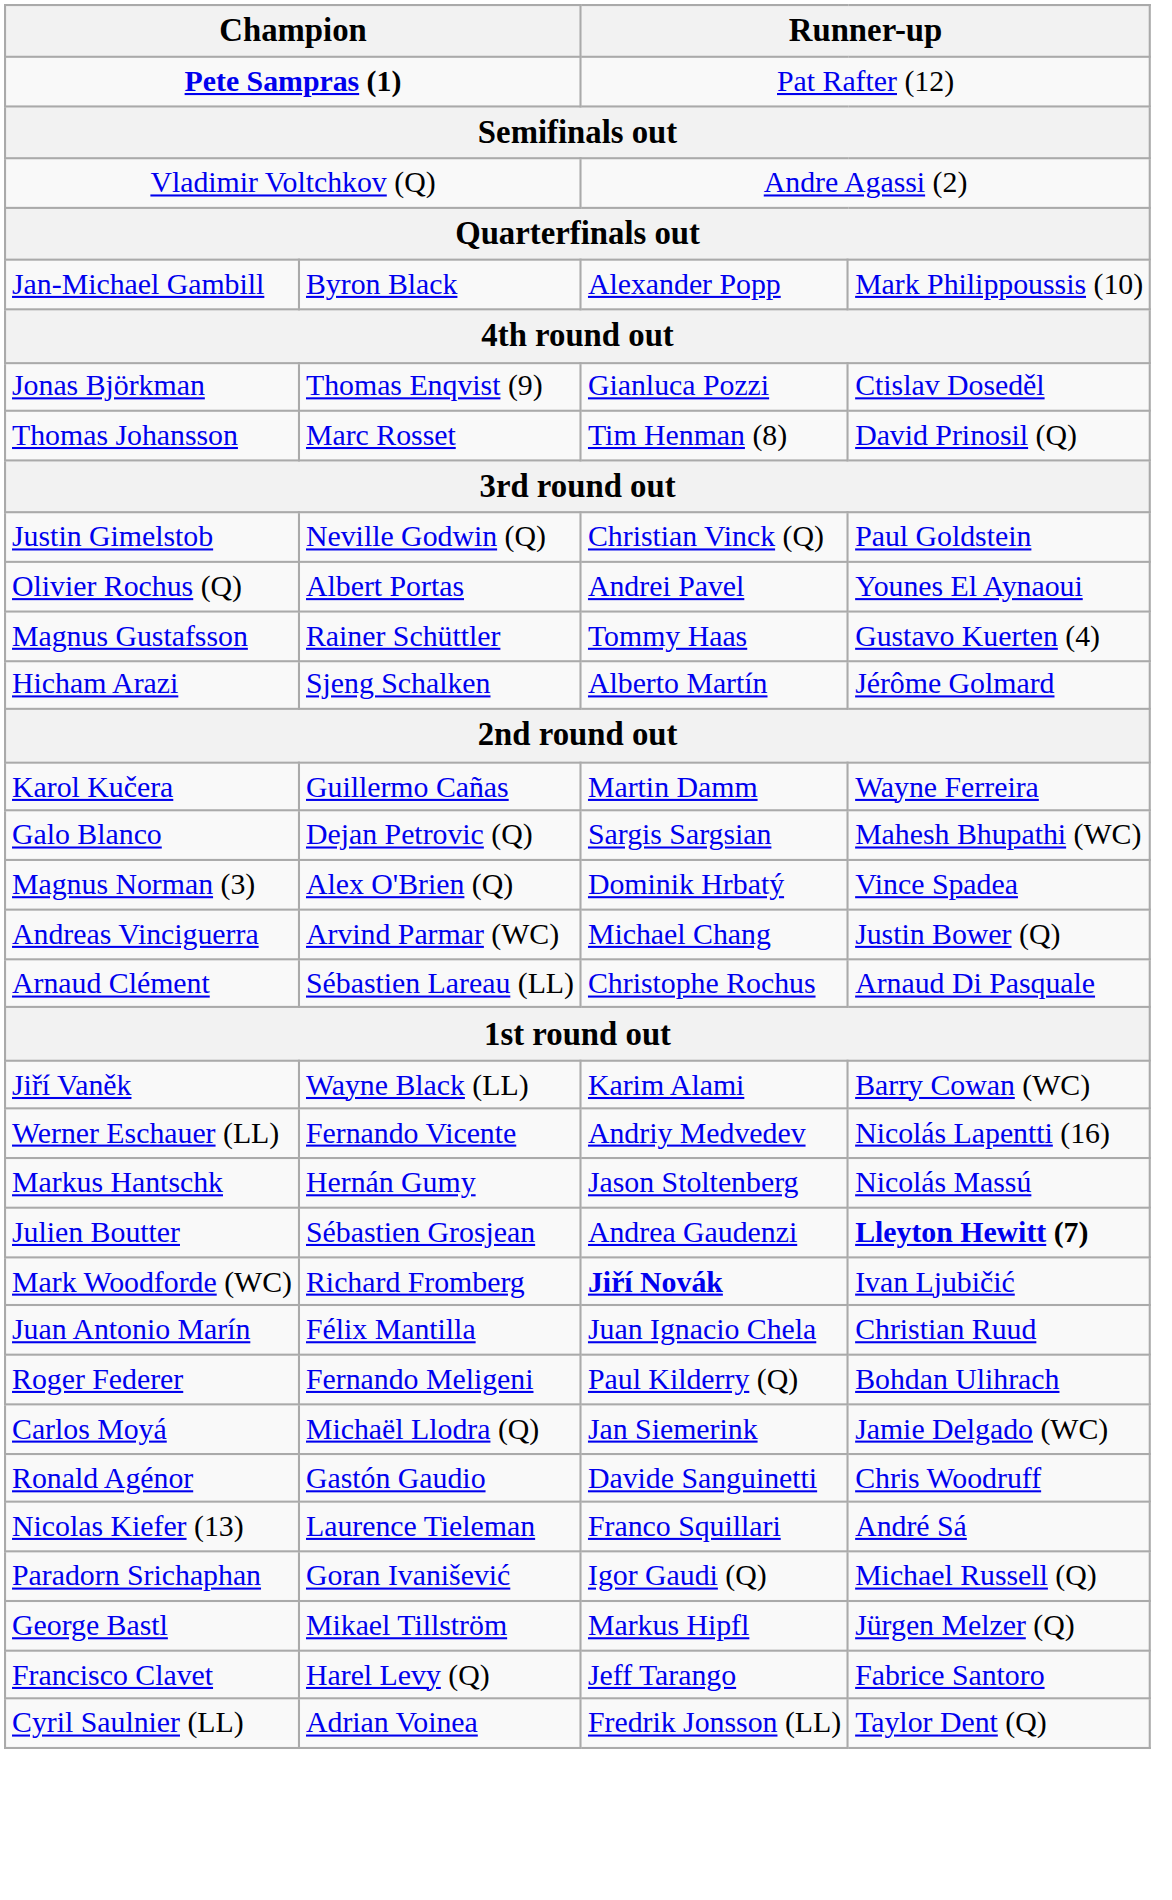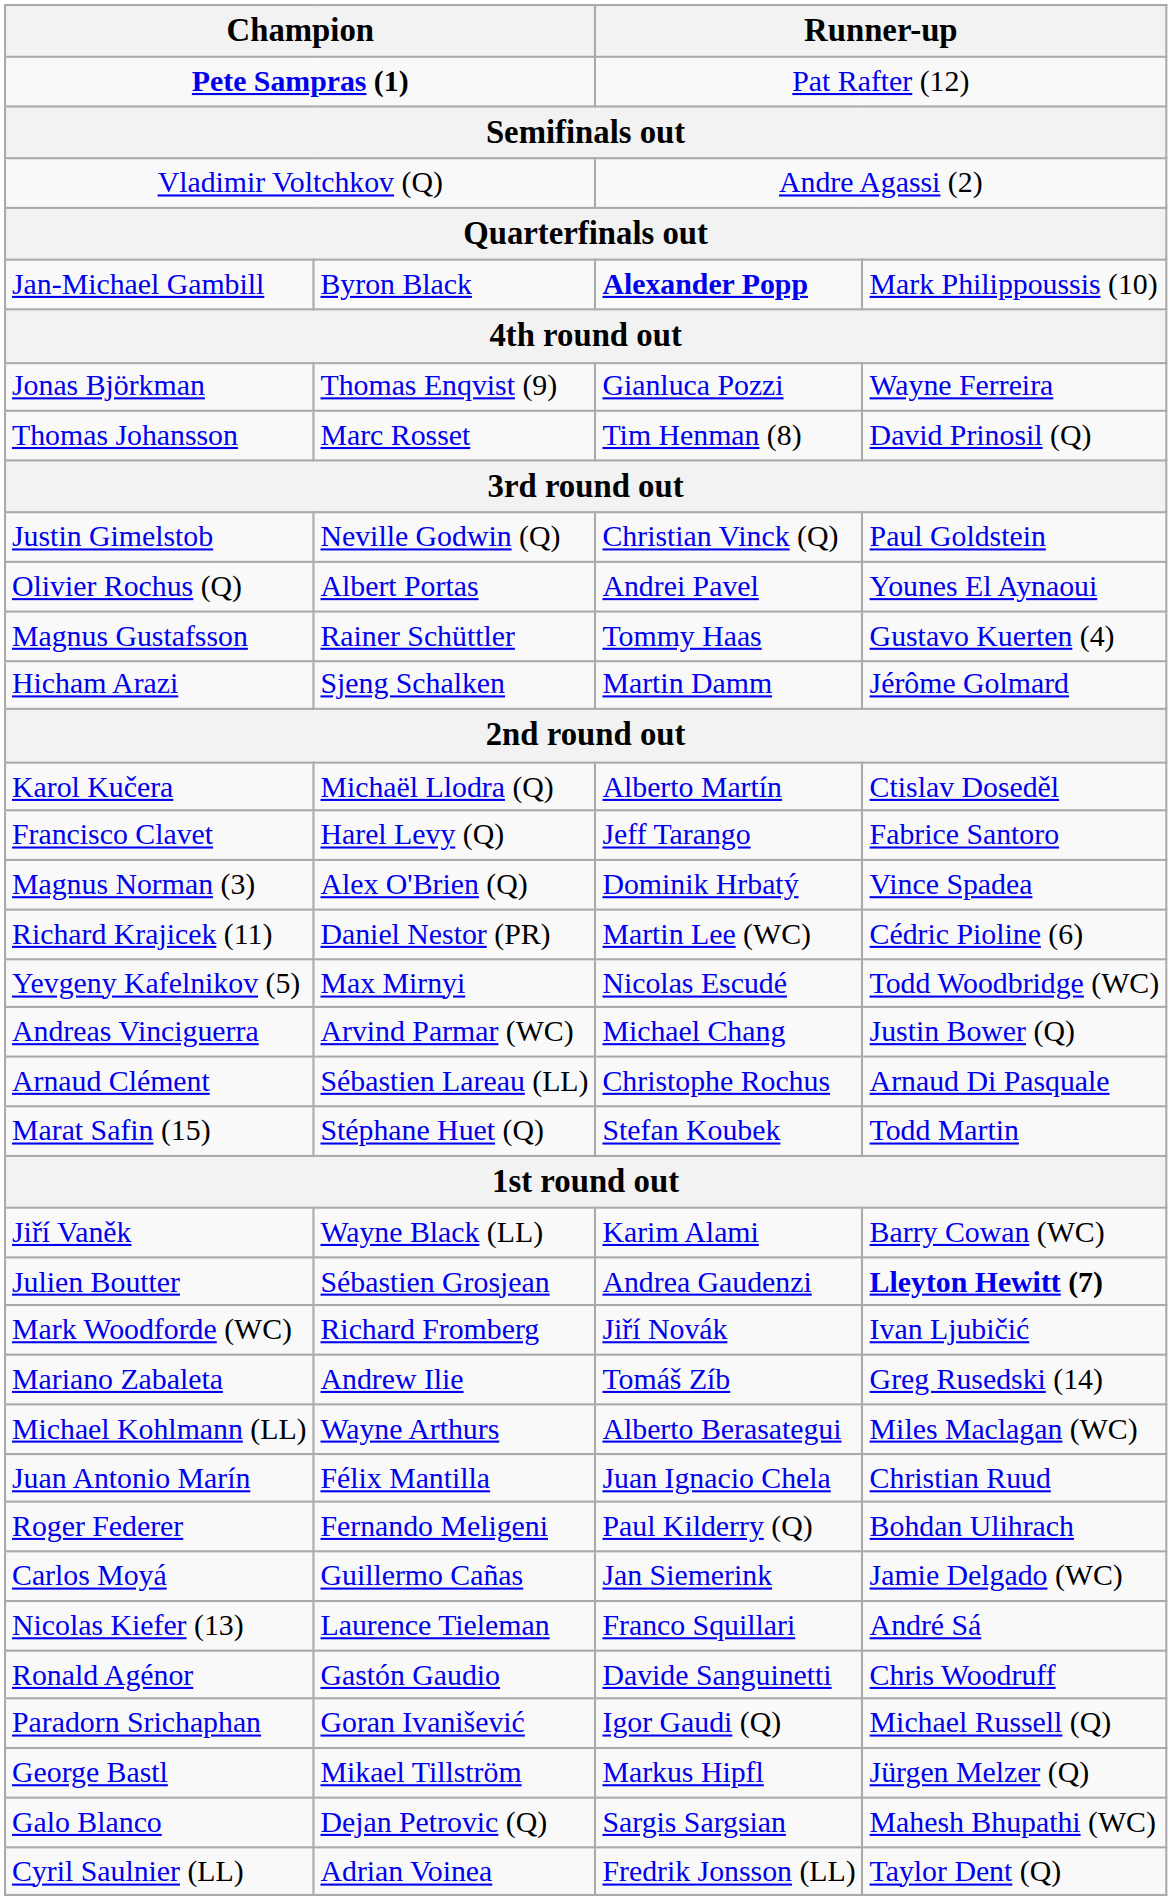Jan-Michael Gambill | column 3: normal -> bold
Jonas Björkman | column 4: Ctislav Doseděl -> Wayne Ferreira
Hicham Arazi | column 3: Alberto Martín -> Martin Damm
Karol Kučera | column 2: Guillermo Cañas -> Michaël Llodra (Q)
Karol Kučera | column 3: Martin Damm -> Alberto Martín
Karol Kučera | column 4: Wayne Ferreira -> Ctislav Doseděl
rows swapped: Francisco Clavet <-> Galo Blanco
+ row: Richard Krajicek (11) | Daniel Nestor (PR) | Martin Lee (WC) | Cédric Pioline (6)
+ row: Yevgeny Kafelnikov (5) | Max Mirnyi | Nicolas Escudé | Todd Woodbridge (WC)
+ row: Marat Safin (15) | Stéphane Huet (Q) | Stefan Koubek | Todd Martin
- row: Werner Eschauer (LL) | Fernando Vicente | Andriy Medvedev | Nicolás Lapentti (16)
- row: Markus Hantschk | Hernán Gumy | Jason Stoltenberg | Nicolás Massú
Mark Woodforde (WC) | column 3: bold -> normal
+ row: Mariano Zabaleta | Andrew Ilie | Tomáš Zíb | Greg Rusedski (14)
+ row: Michael Kohlmann (LL) | Wayne Arthurs | Alberto Berasategui | Miles Maclagan (WC)
Carlos Moyá | column 2: Michaël Llodra (Q) -> Guillermo Cañas
rows swapped: Nicolas Kiefer (13) <-> Ronald Agénor
